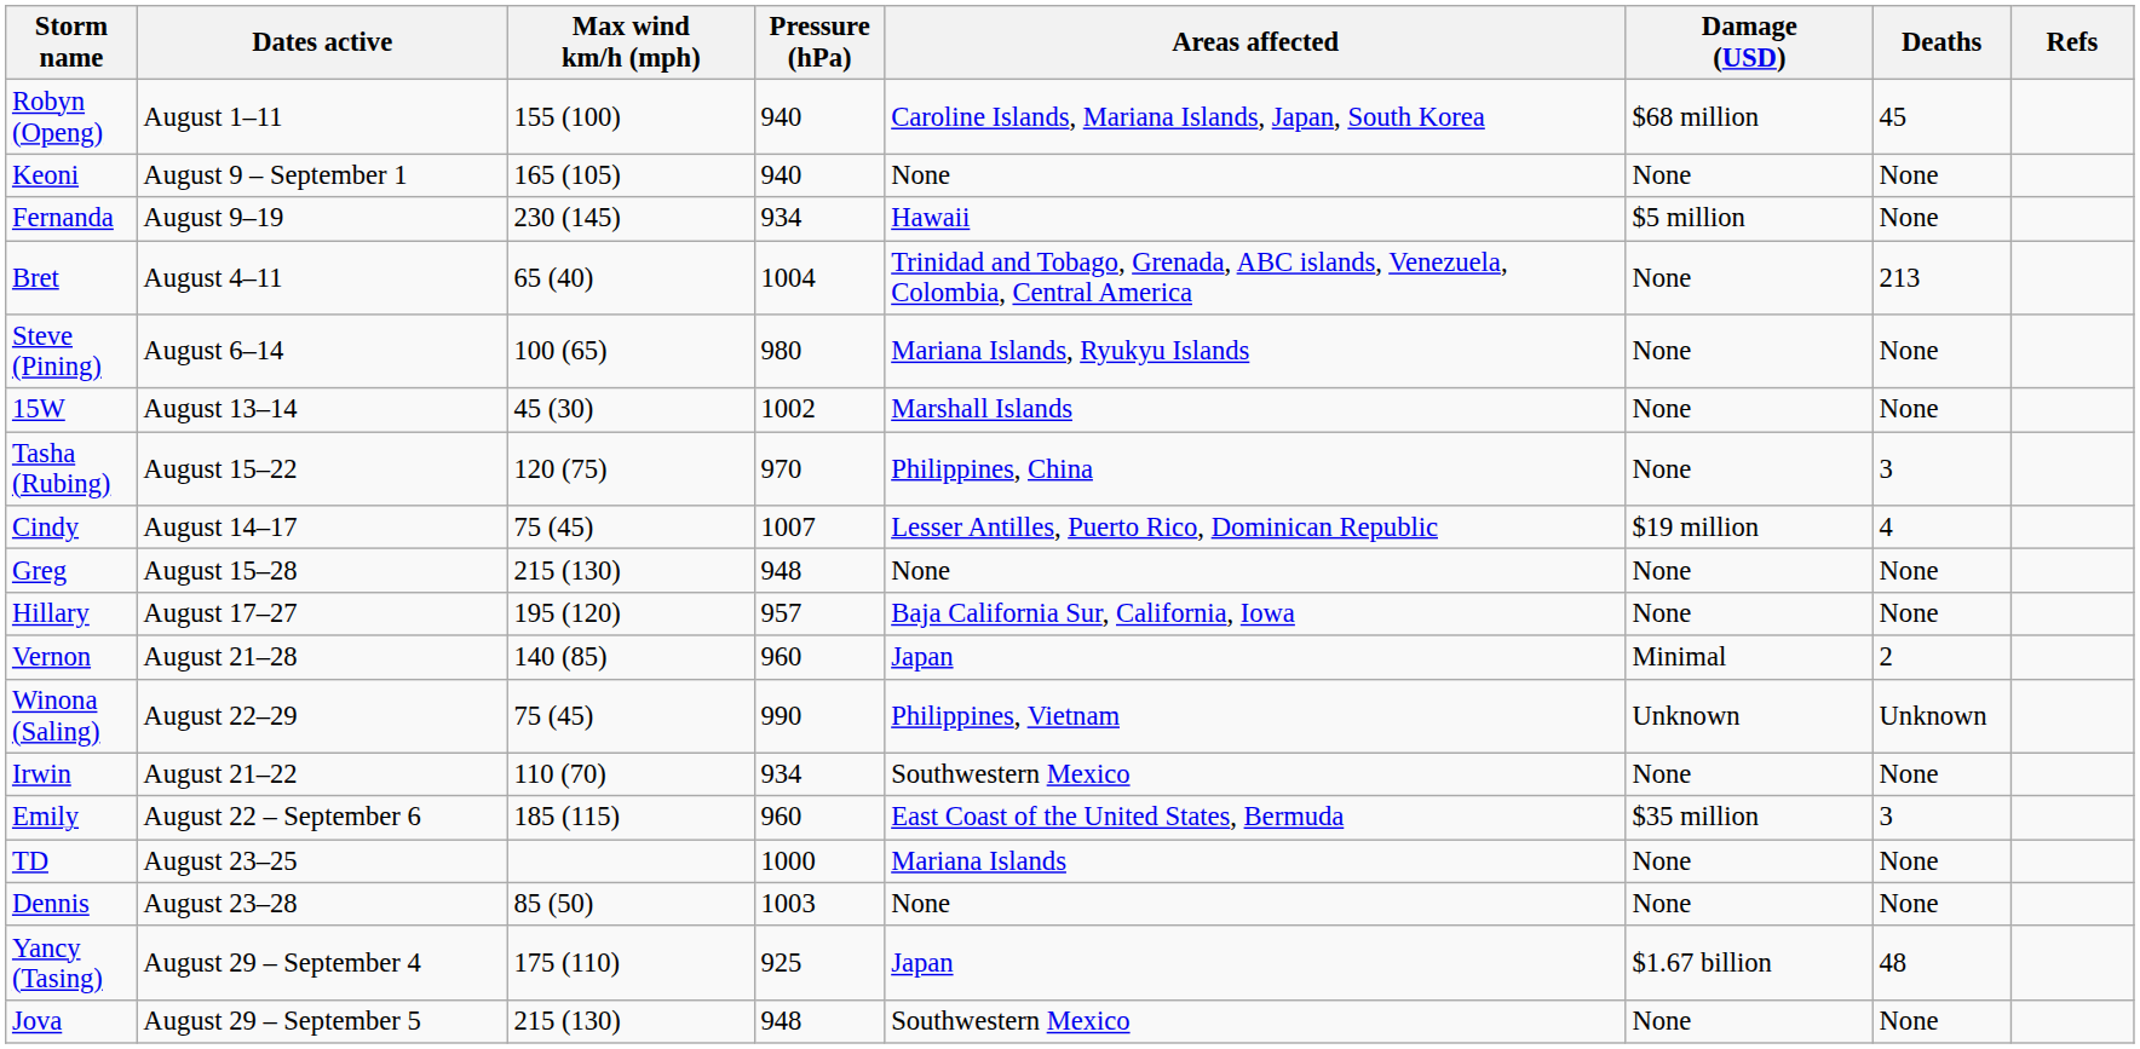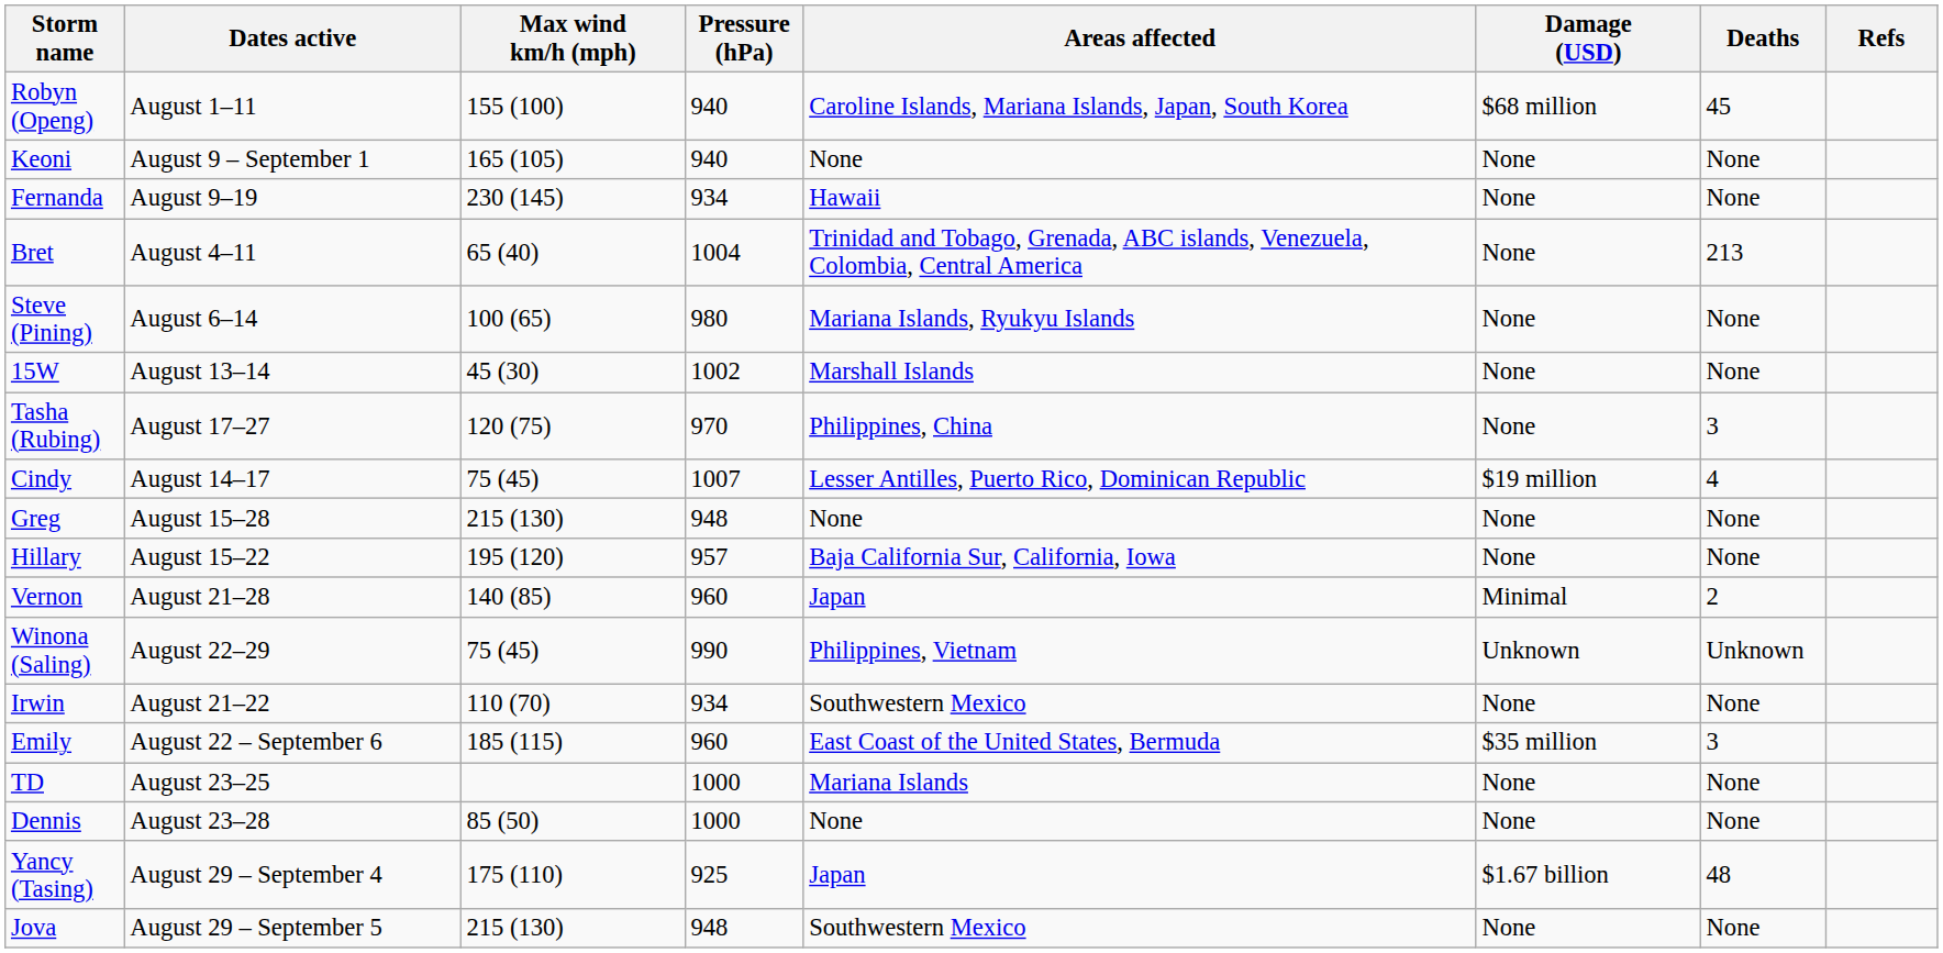Fernanda | Damage (USD): $5 million -> None
Tasha (Rubing) | Dates active: August 15–22 -> August 17–27
Hillary | Dates active: August 17–27 -> August 15–22
Dennis | Pressure (hPa): 1003 -> 1000
